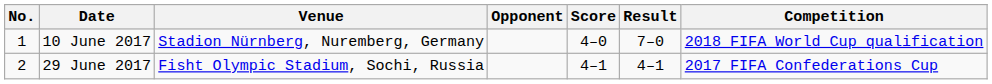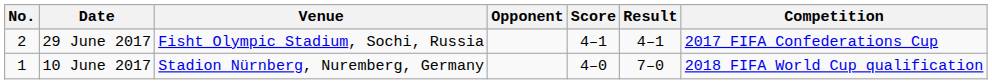rows swapped: 10 June 2017 <-> 29 June 2017
